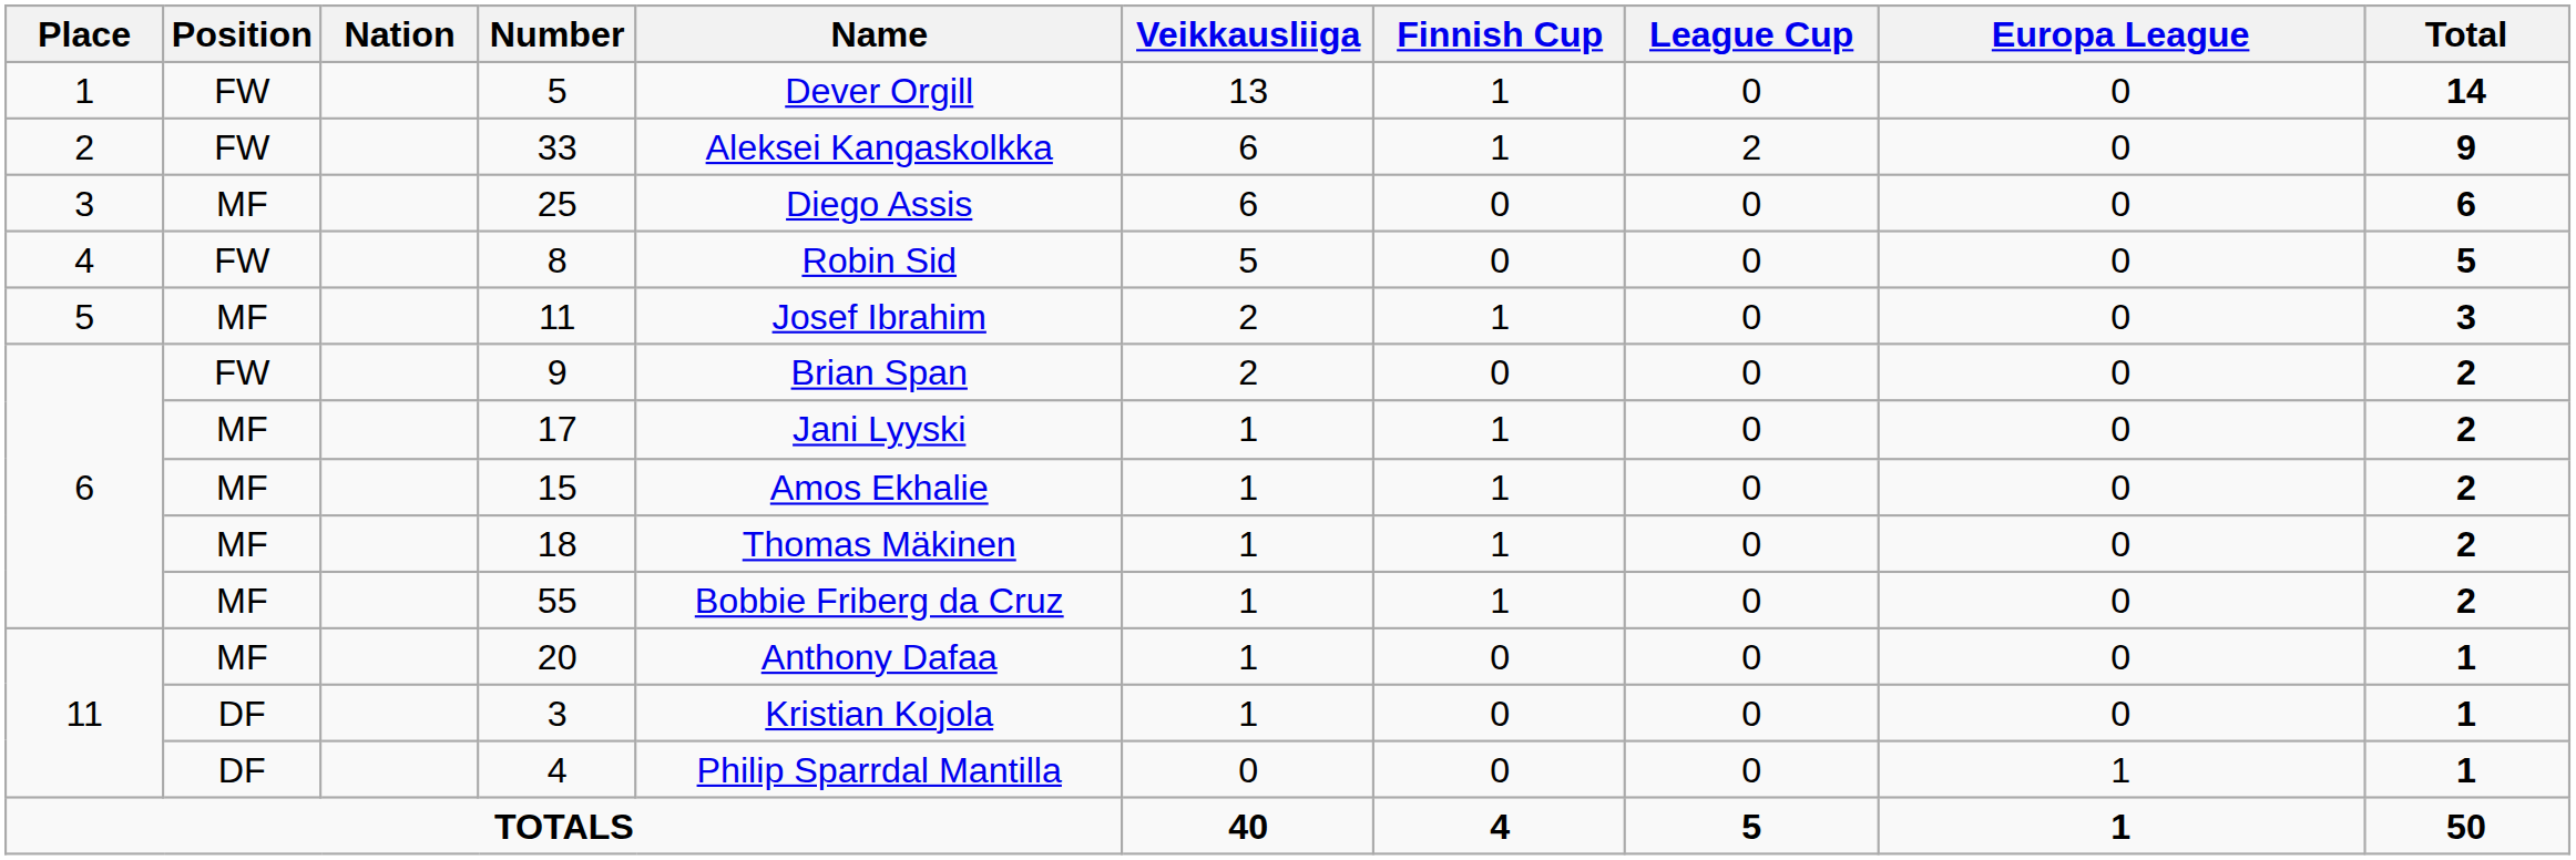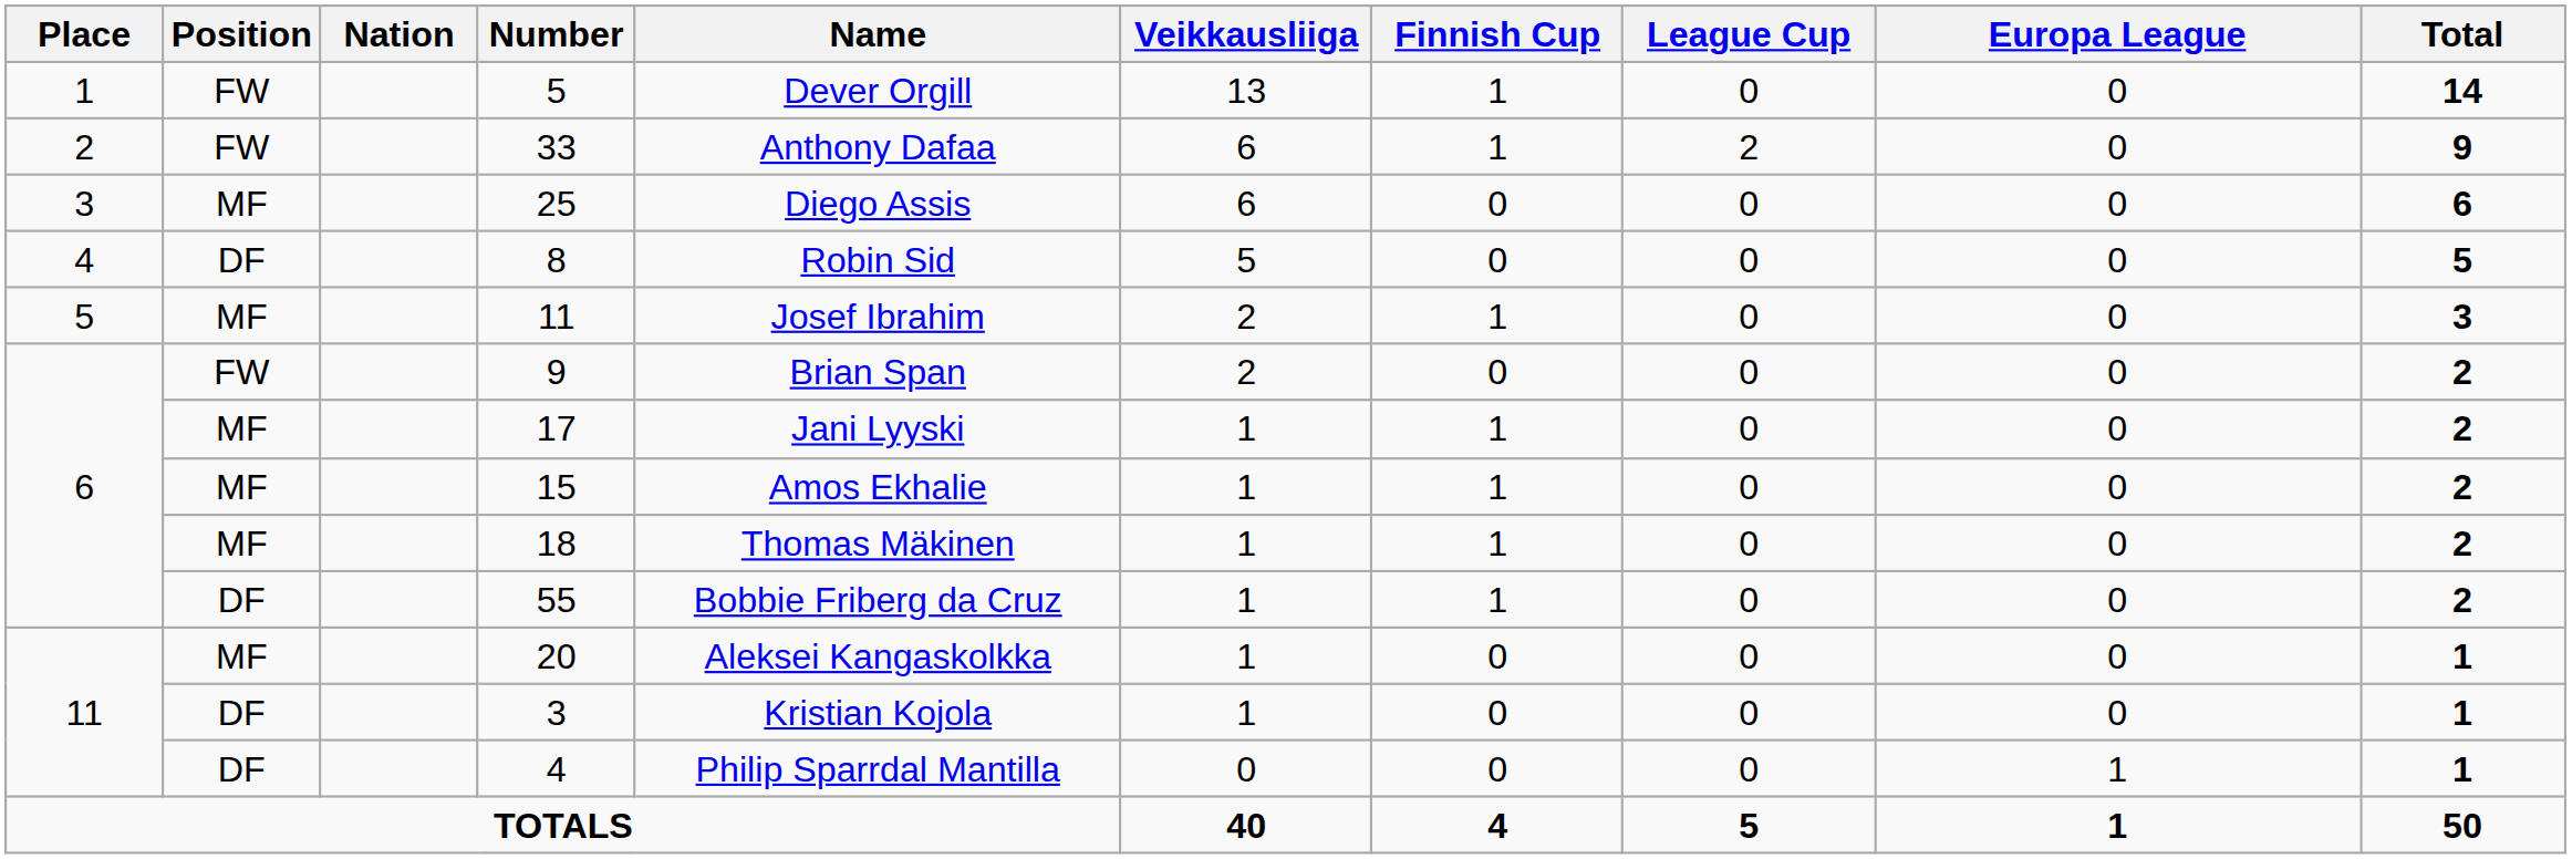33 | Name: Aleksei Kangaskolkka -> Anthony Dafaa
8 | Position: FW -> DF
55 | Position: MF -> DF
20 | Name: Anthony Dafaa -> Aleksei Kangaskolkka
